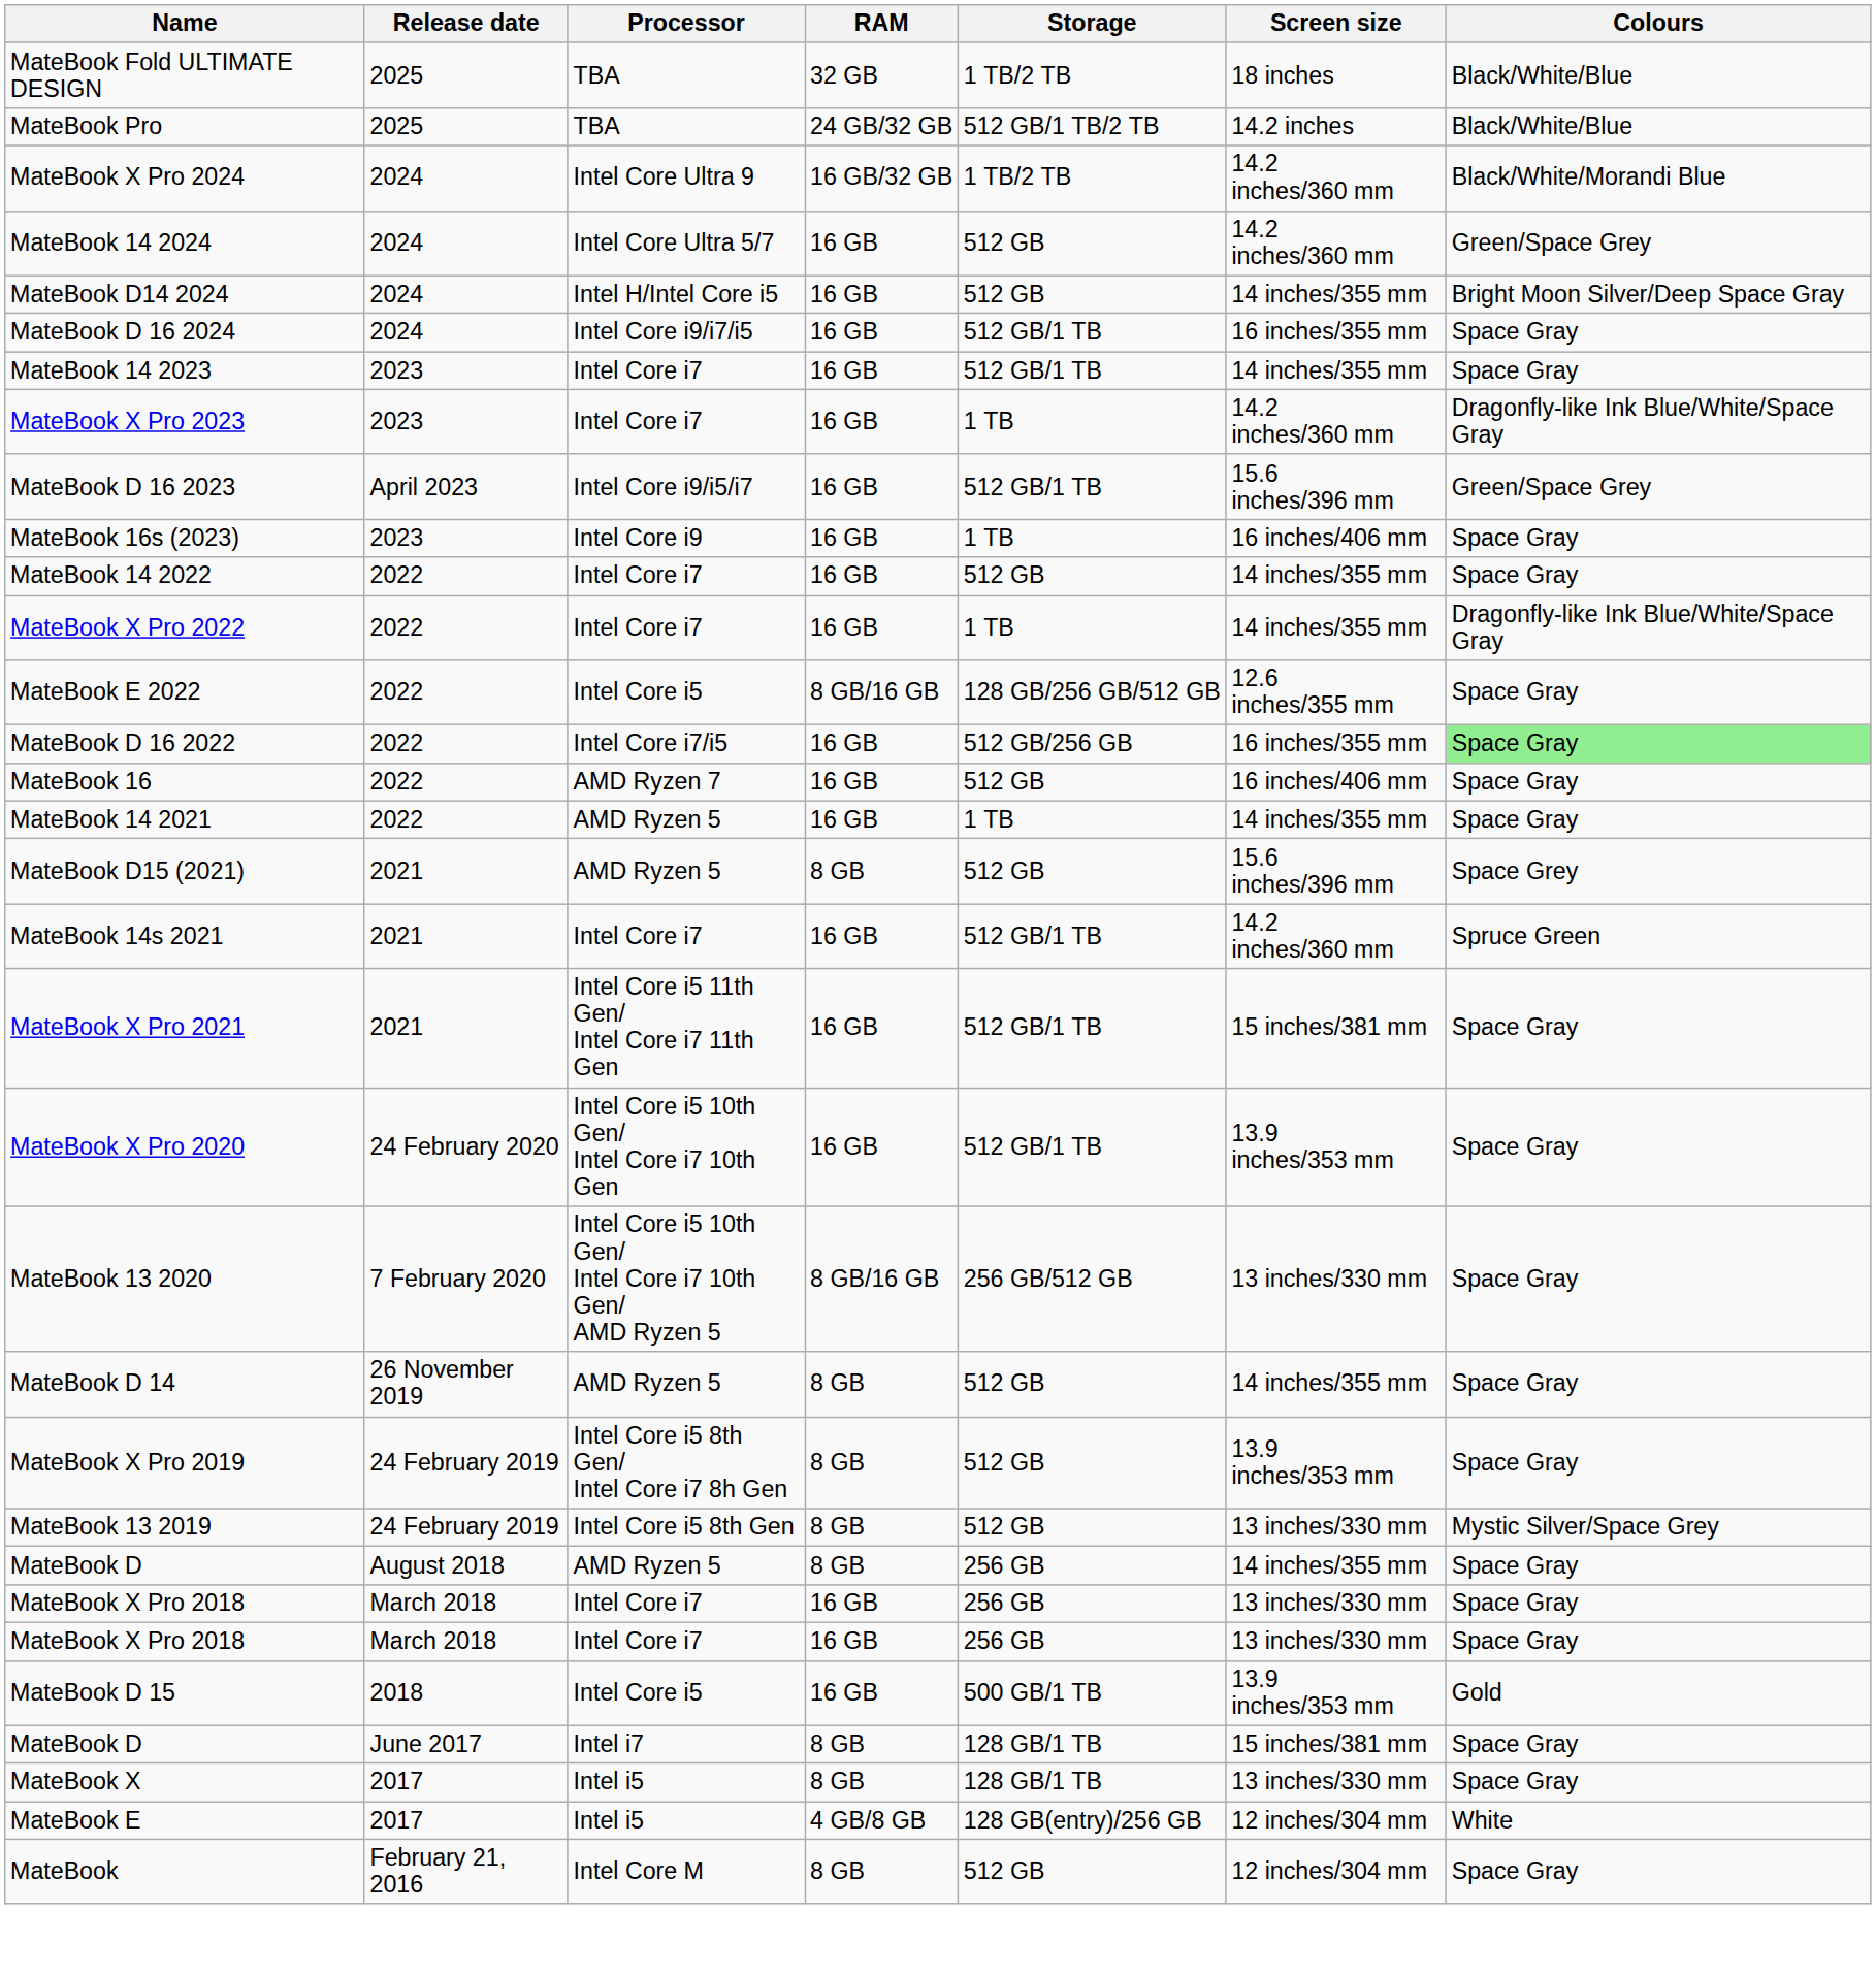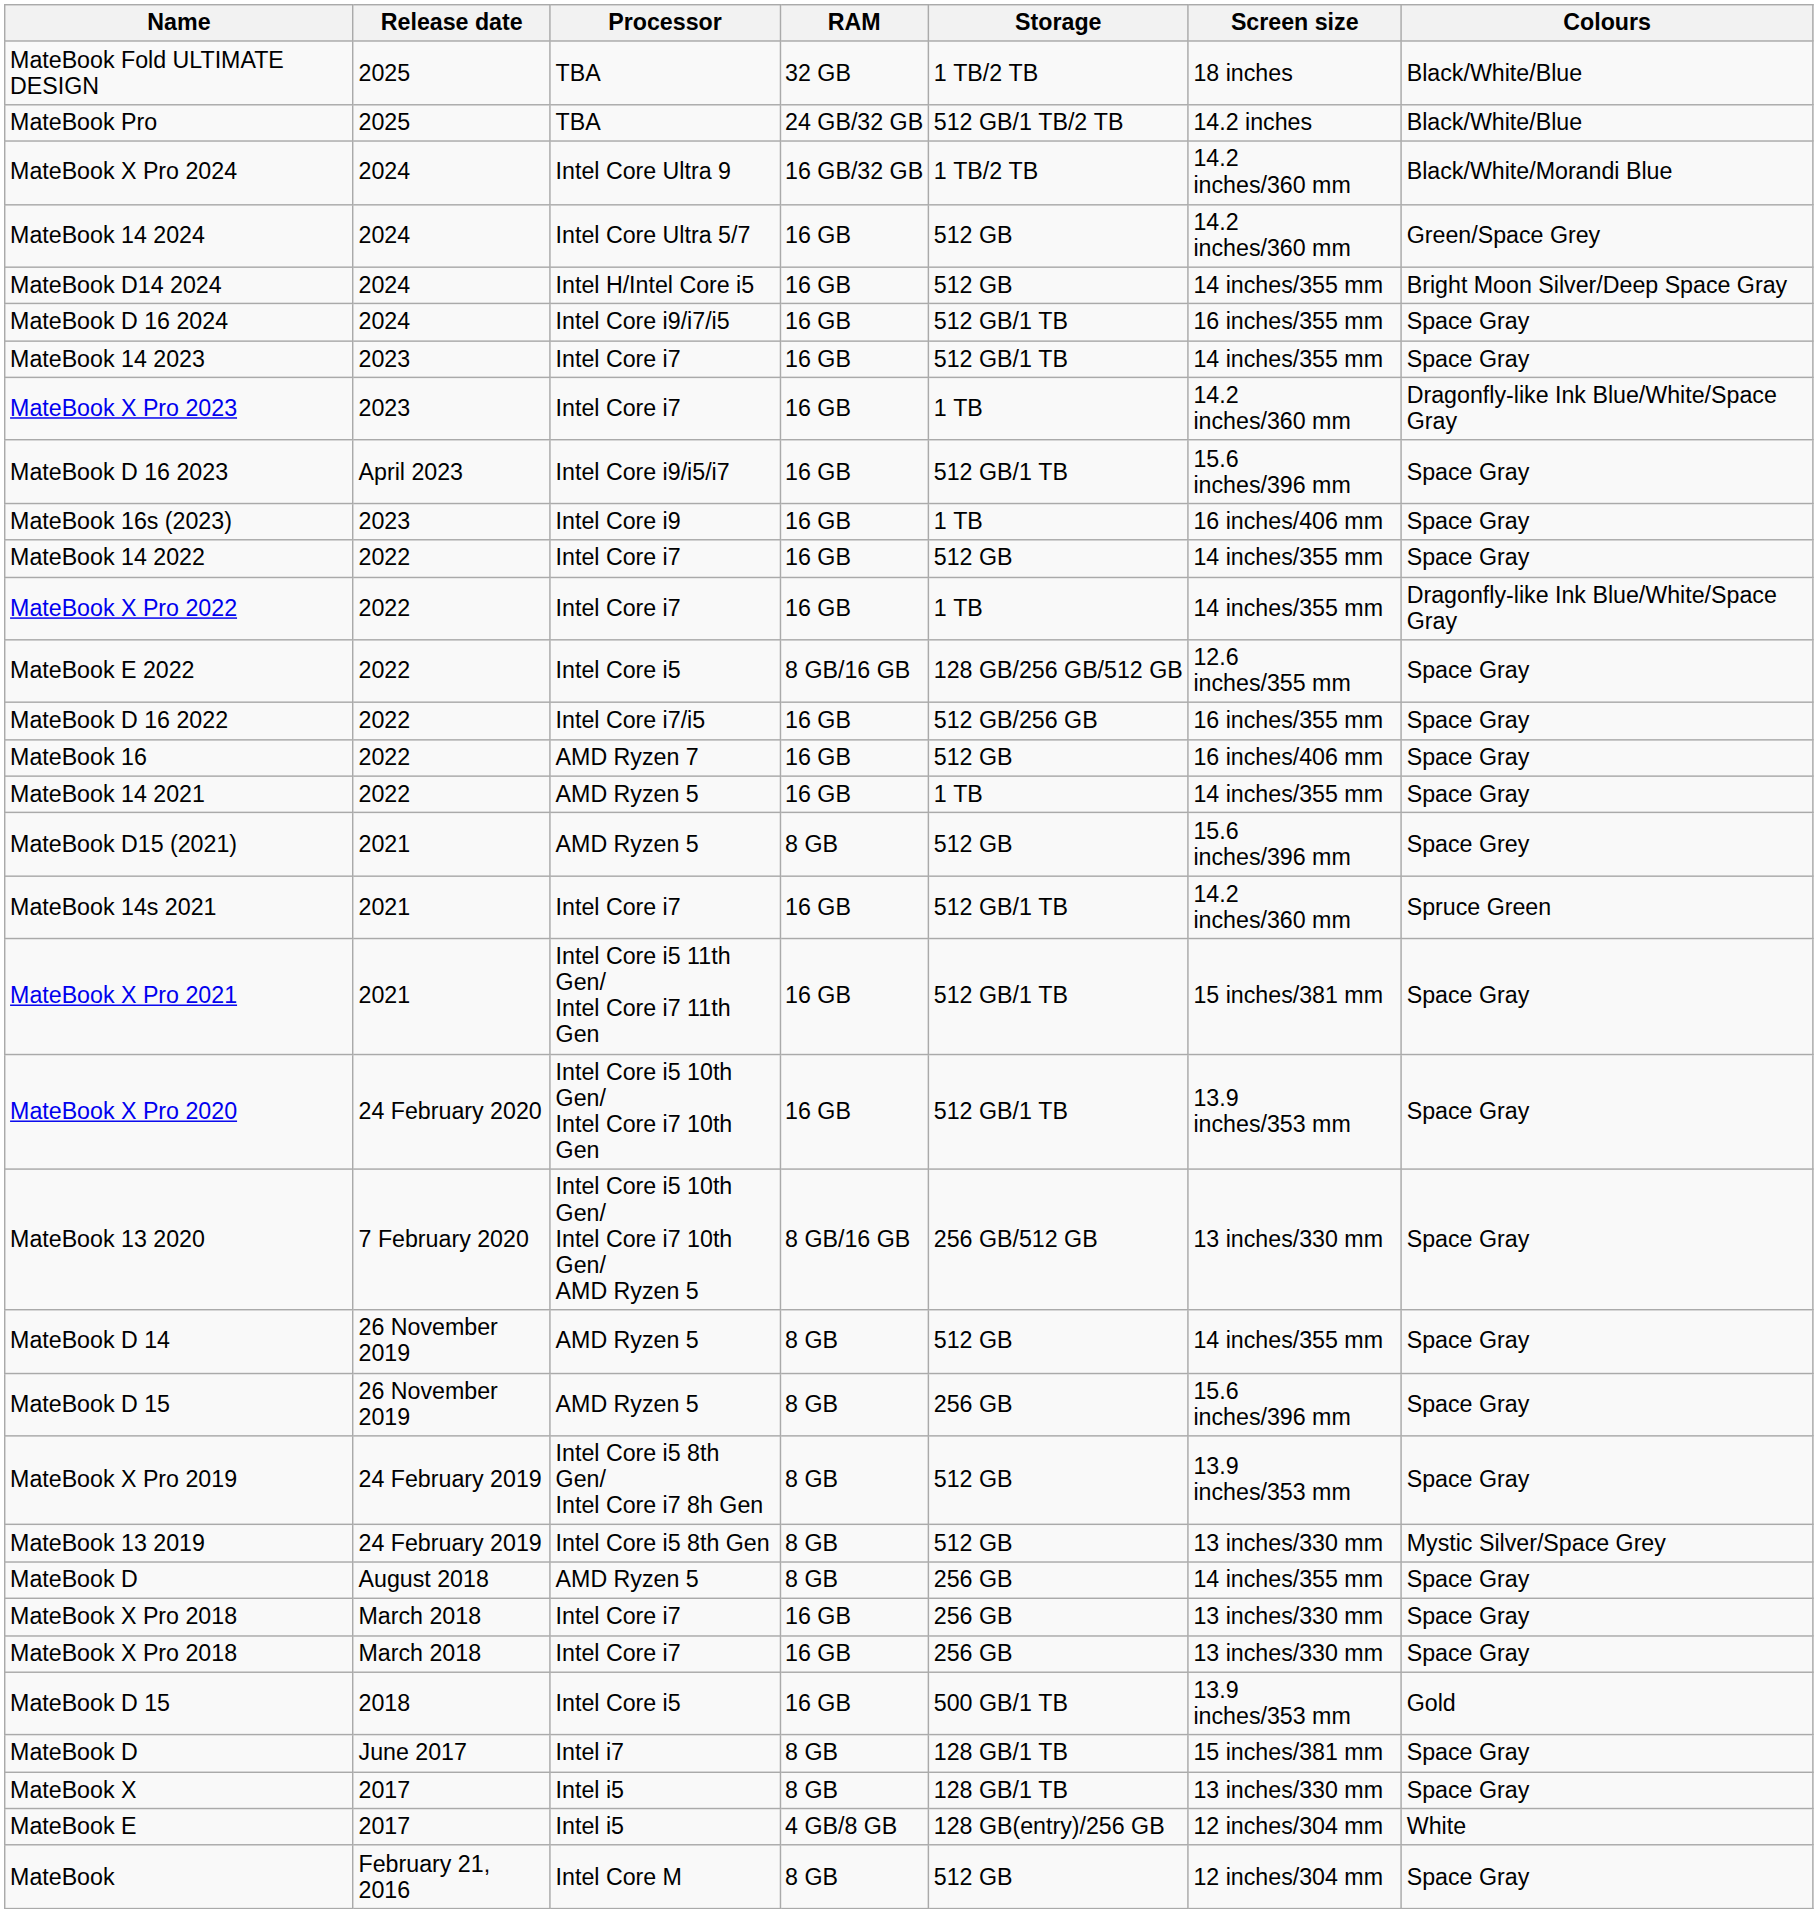MateBook D 16 2023 | Colours: Green/Space Grey -> Space Gray
MateBook D 16 2022 | Colours: lightgreen background -> no background
+ row: MateBook D 15 | 26 November 2019 | AMD Ryzen 5 | 8 GB | 256 GB | 15.6 inches/396 mm | Space Gray
